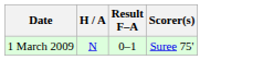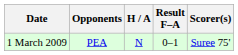+ column: Opponents | PEA
